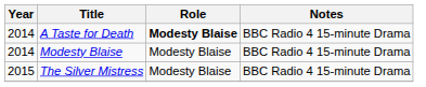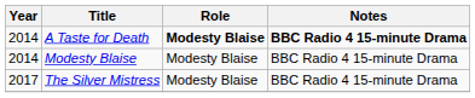A Taste for Death | Notes: normal -> bold
The Silver Mistress | Year: 2015 -> 2017
